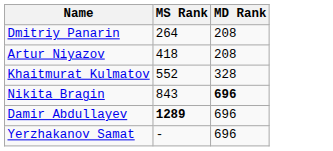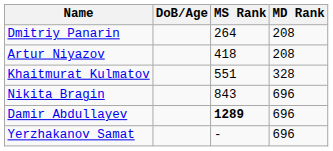+ column: DoB/Age
Khaitmurat Kulmatov | MS Rank: 552 -> 551
Nikita Bragin | MD Rank: bold -> normal
